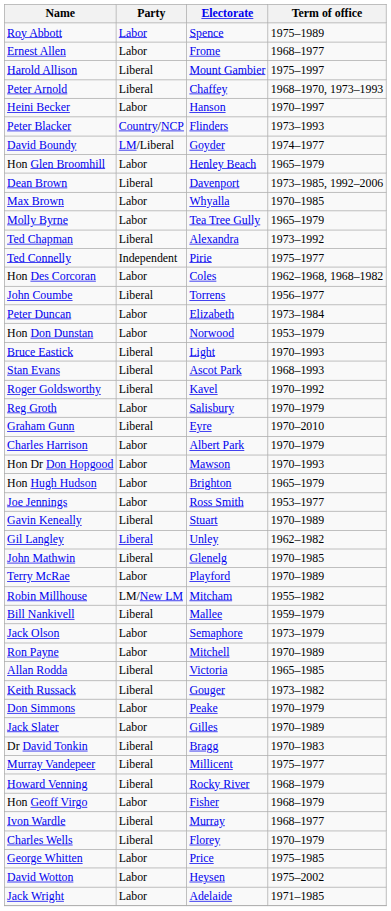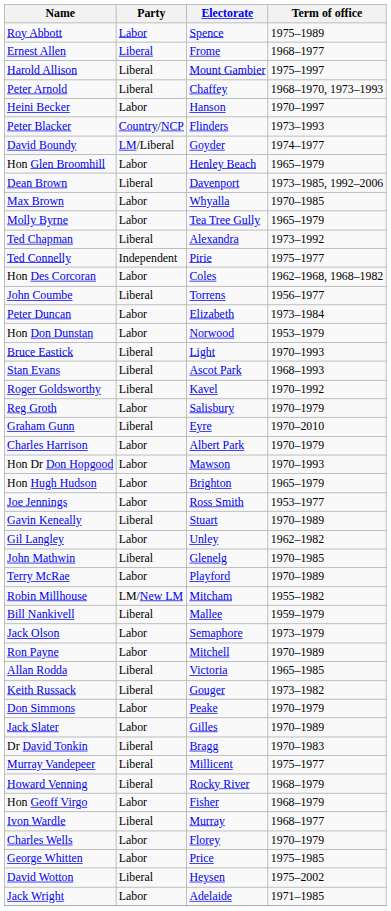Ernest Allen | Party: Labor -> Liberal
Gil Langley | Party: Liberal -> Labor
Charles Wells | Party: Liberal -> Labor
David Wotton | Party: Labor -> Liberal
